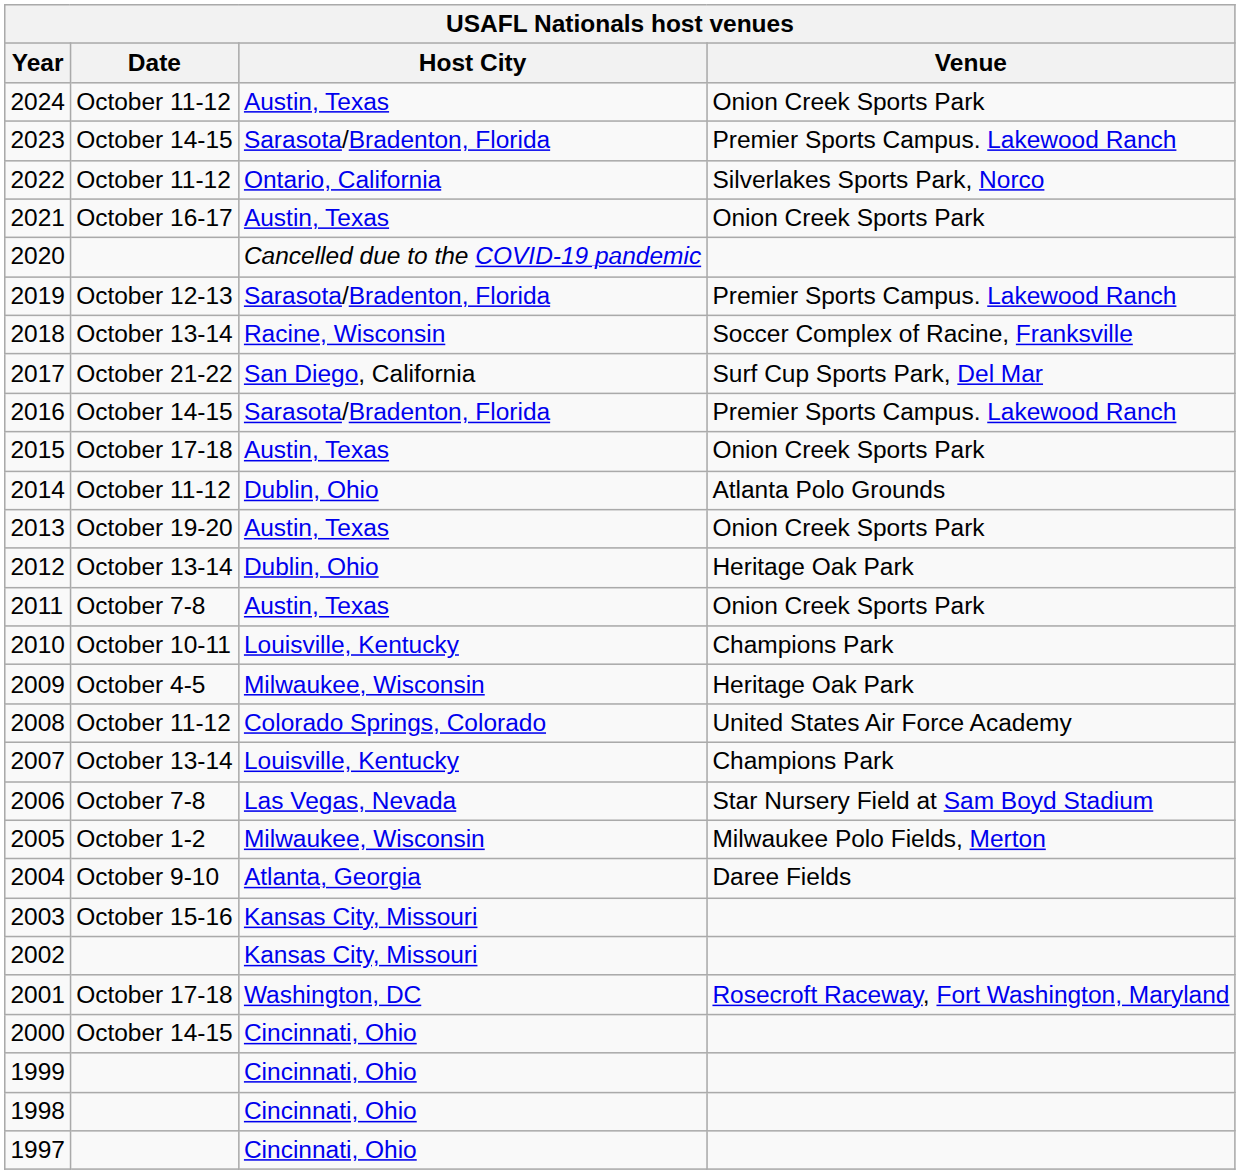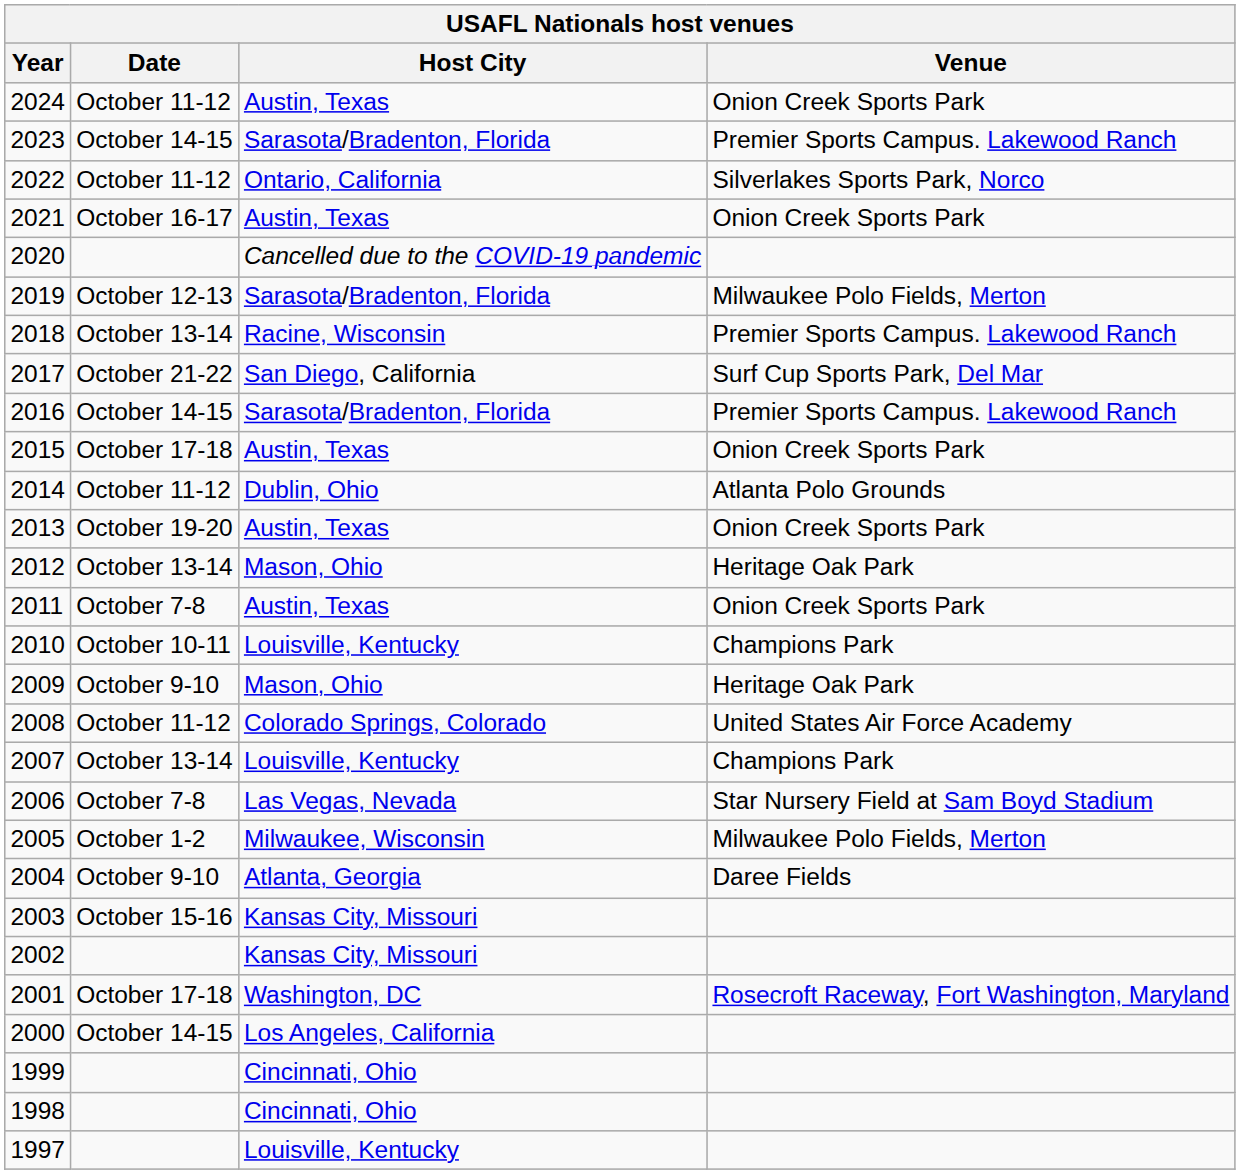2019 | Venue: Premier Sports Campus. Lakewood Ranch -> Milwaukee Polo Fields, Merton
2018 | Venue: Soccer Complex of Racine, Franksville -> Premier Sports Campus. Lakewood Ranch
2012 | Host City: Dublin, Ohio -> Mason, Ohio
2009 | Date: October 4-5 -> October 9-10
2009 | Host City: Milwaukee, Wisconsin -> Mason, Ohio
2000 | Host City: Cincinnati, Ohio -> Los Angeles, California
1997 | Host City: Cincinnati, Ohio -> Louisville, Kentucky
